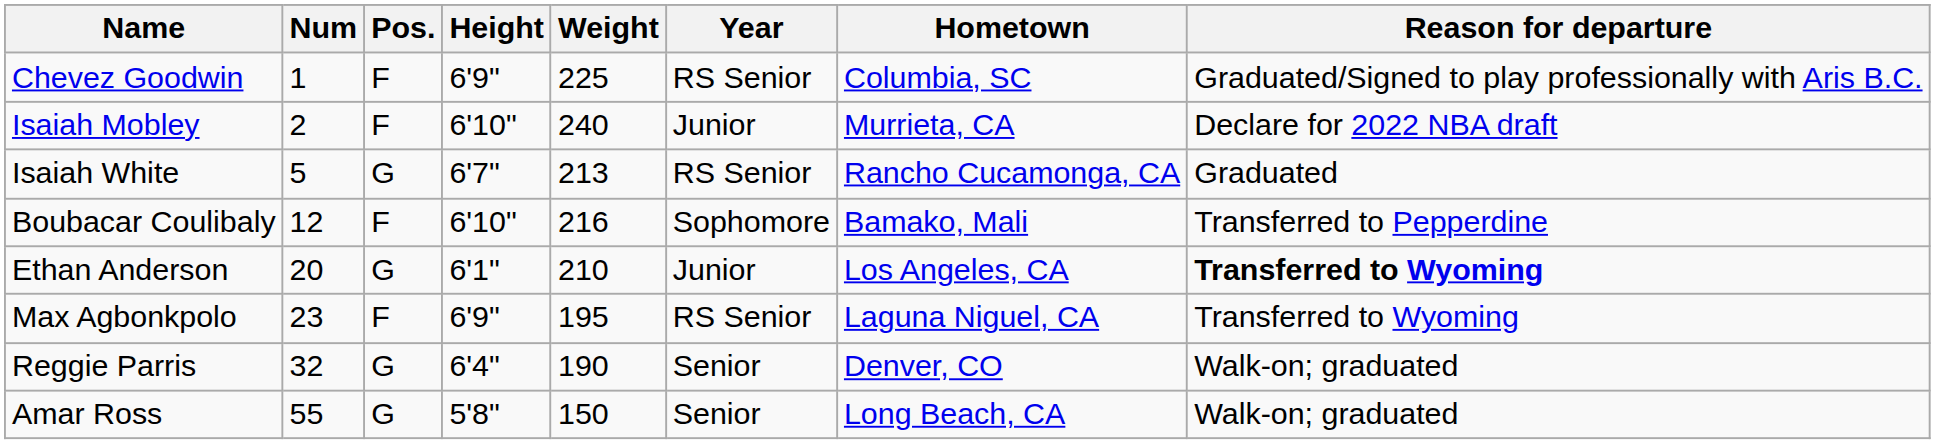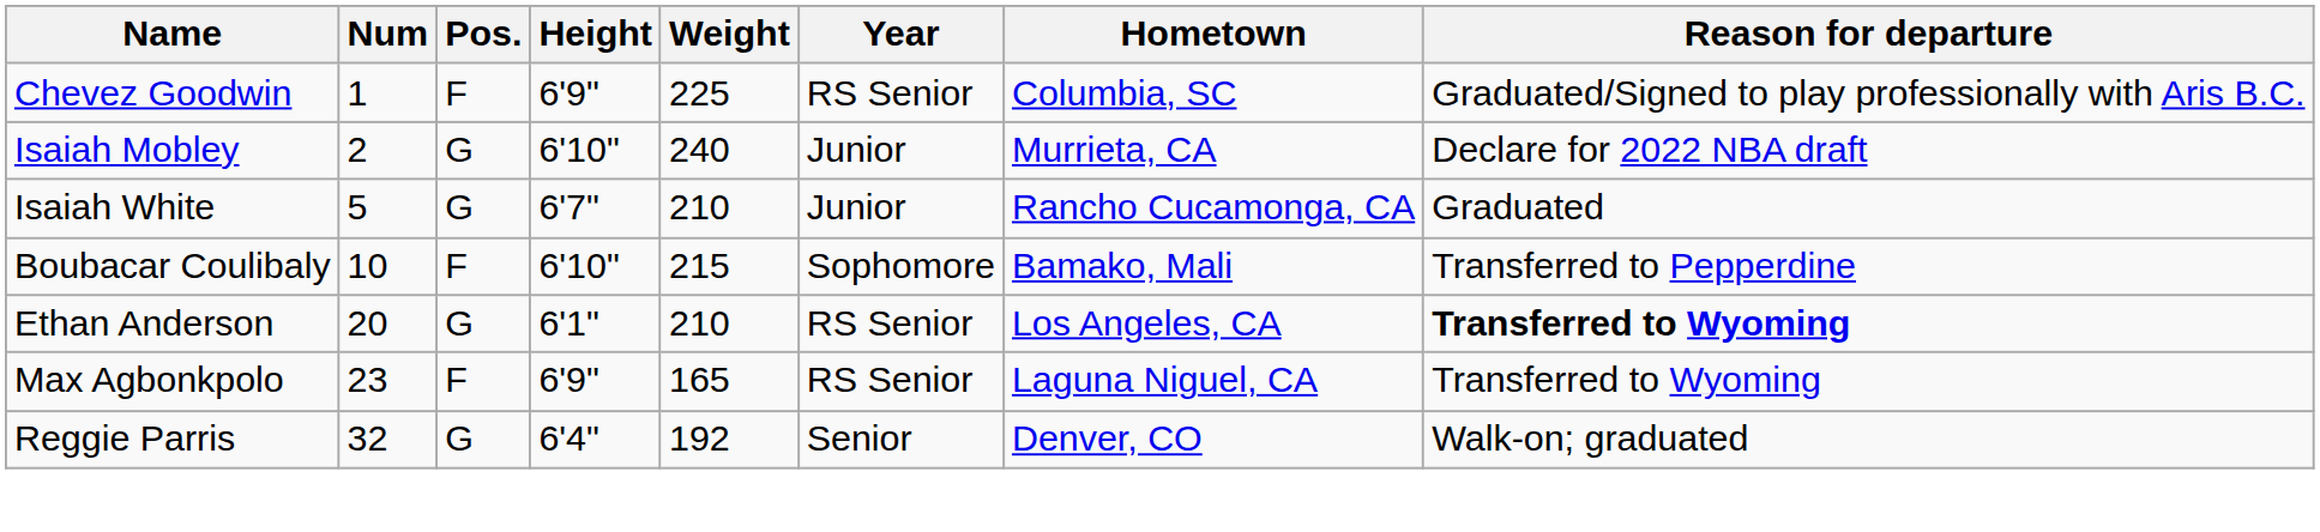Isaiah Mobley | Pos.: F -> G
Isaiah White | Weight: 213 -> 210
Isaiah White | Year: RS Senior -> Junior
Boubacar Coulibaly | Num: 12 -> 10
Boubacar Coulibaly | Weight: 216 -> 215
Ethan Anderson | Year: Junior -> RS Senior
Max Agbonkpolo | Weight: 195 -> 165
Reggie Parris | Weight: 190 -> 192
- row: Amar Ross | 55 | G | 5'8" | 150 | Senior | Long Beach, CA | Walk-on; graduated
